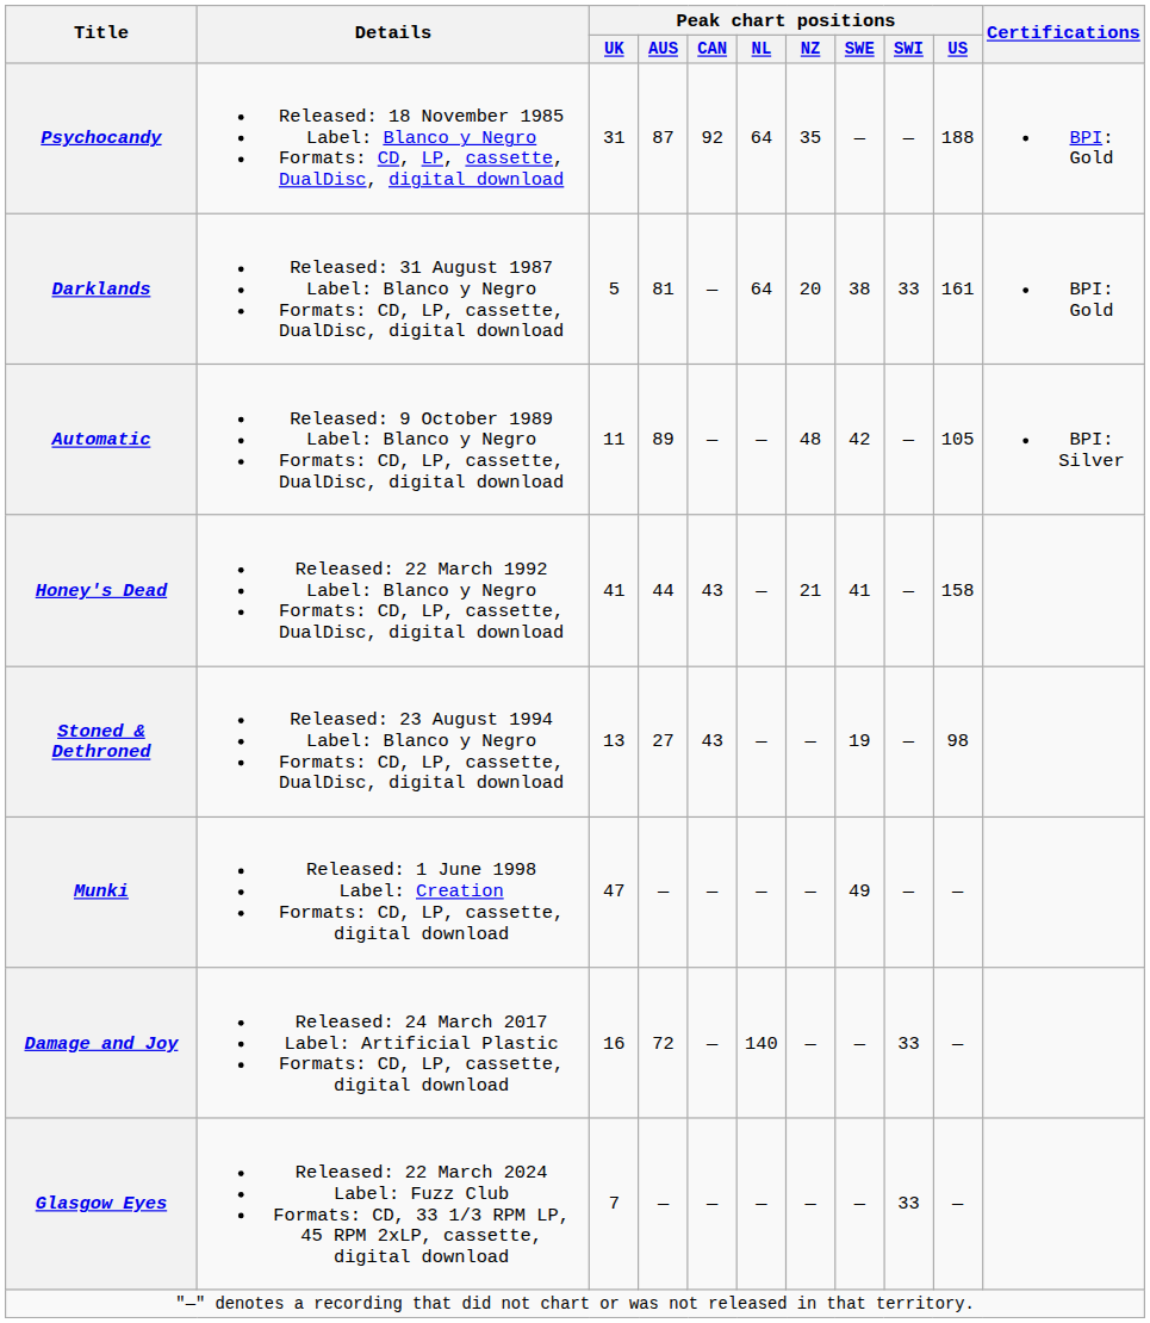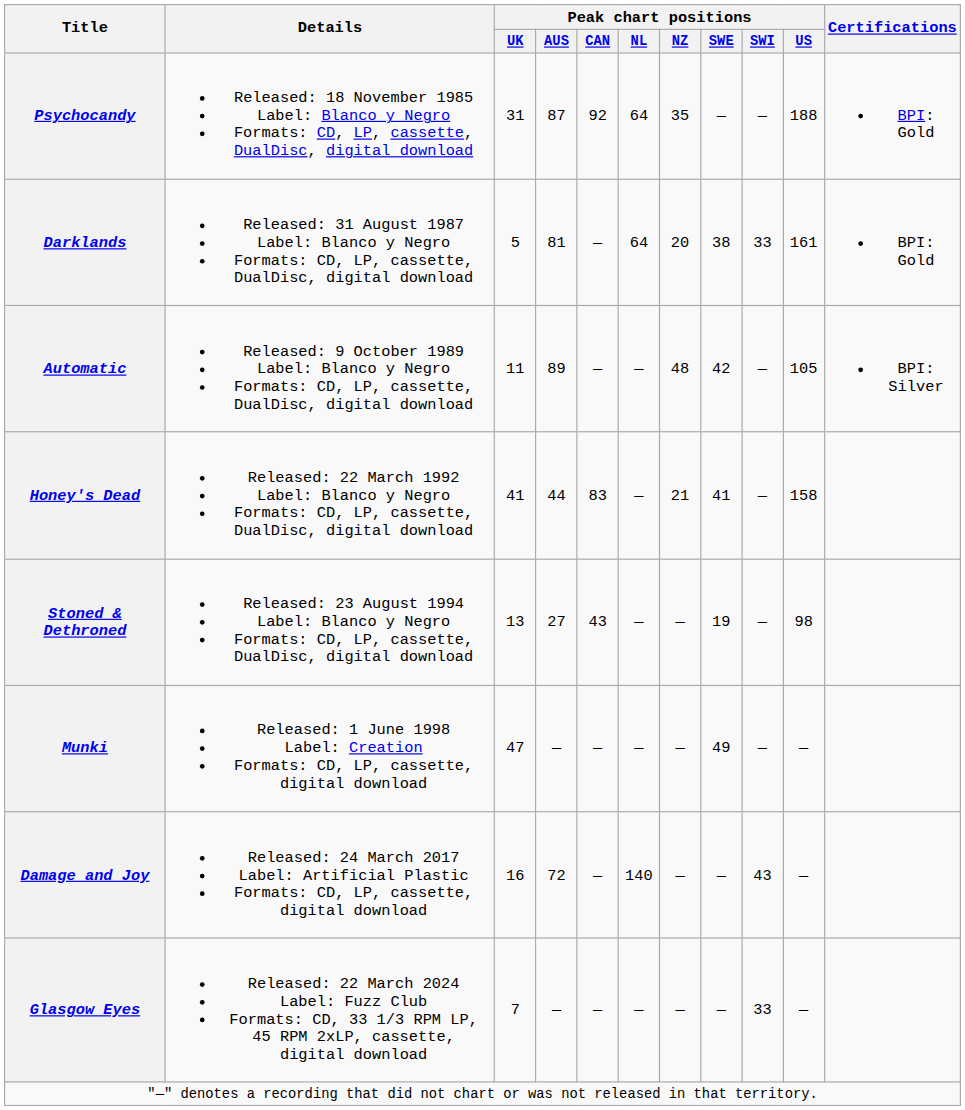Honey's Dead | Peak chart positions / CAN: 43 -> 83
Damage and Joy | Peak chart positions / SWI: 33 -> 43
